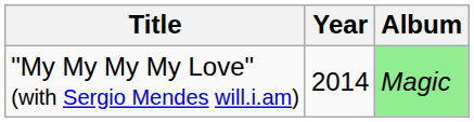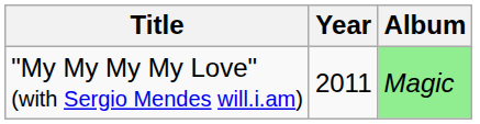"My My My My Love" (with Sergio Mendes will.i.am) | Year: 2014 -> 2011
